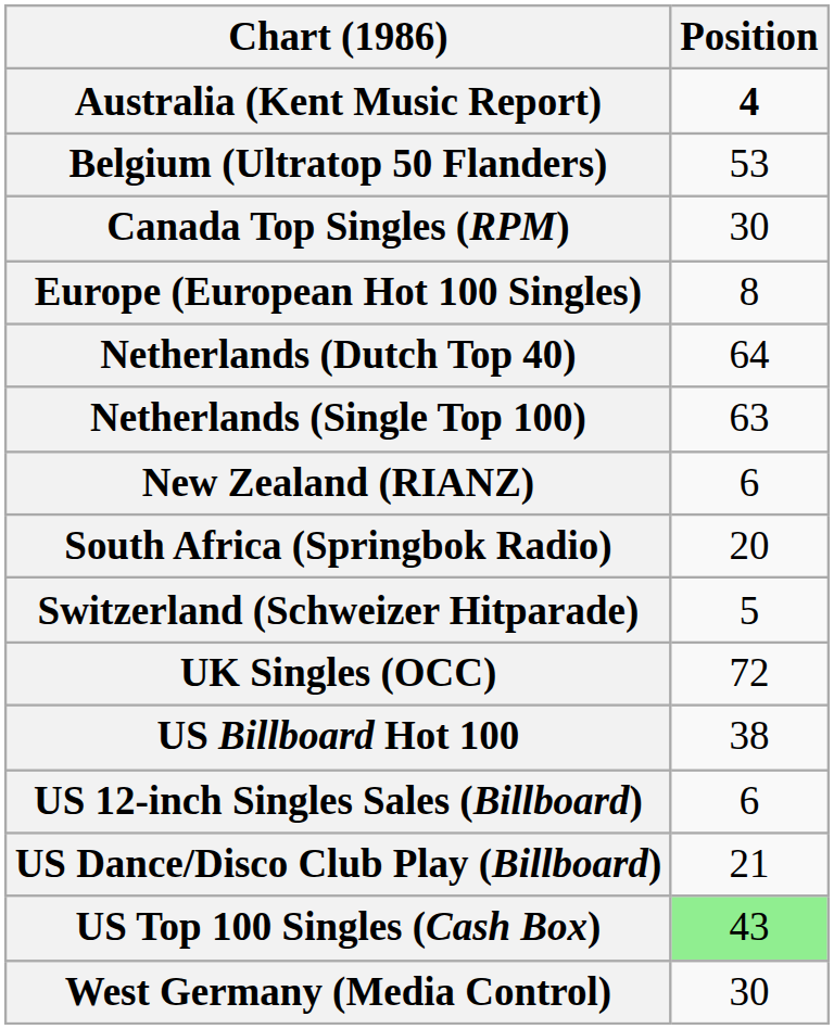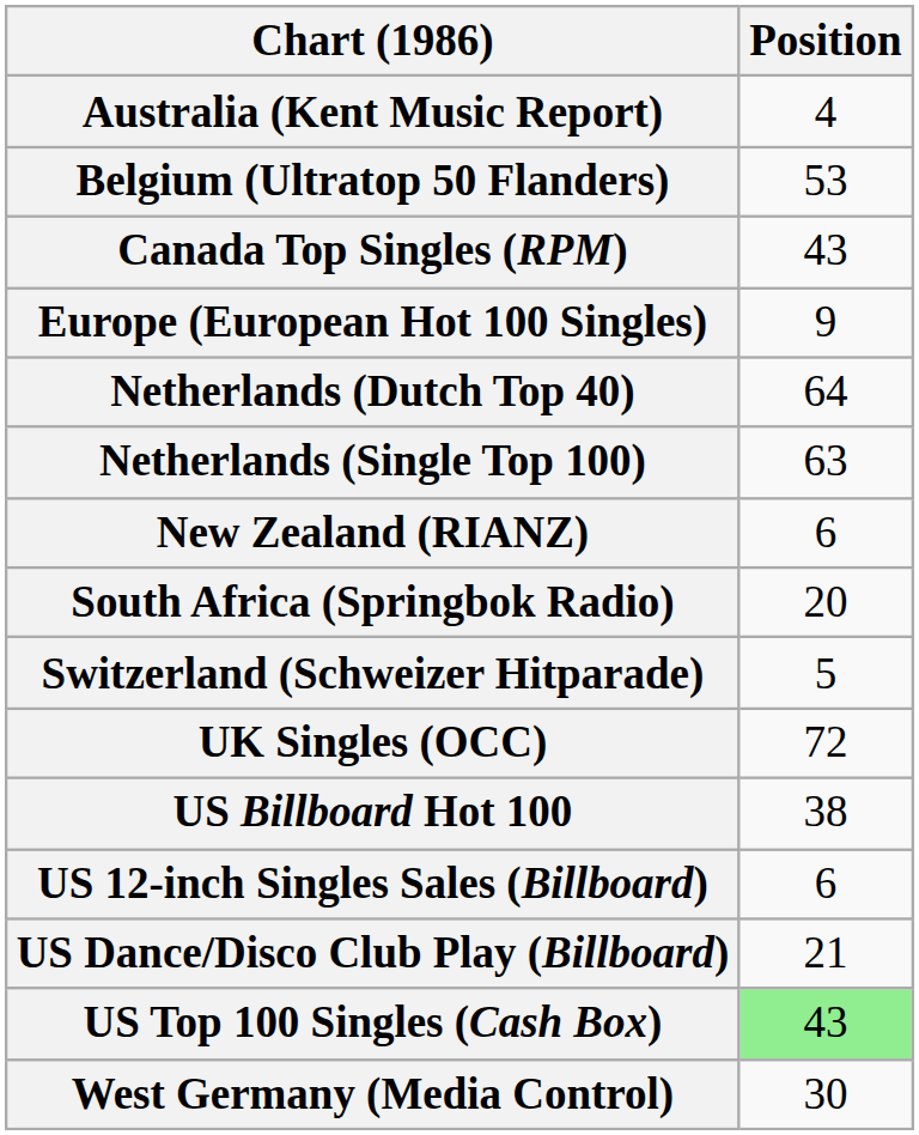Australia (Kent Music Report) | Position: bold -> normal
Canada Top Singles (RPM) | Position: 30 -> 43
Europe (European Hot 100 Singles) | Position: 8 -> 9
